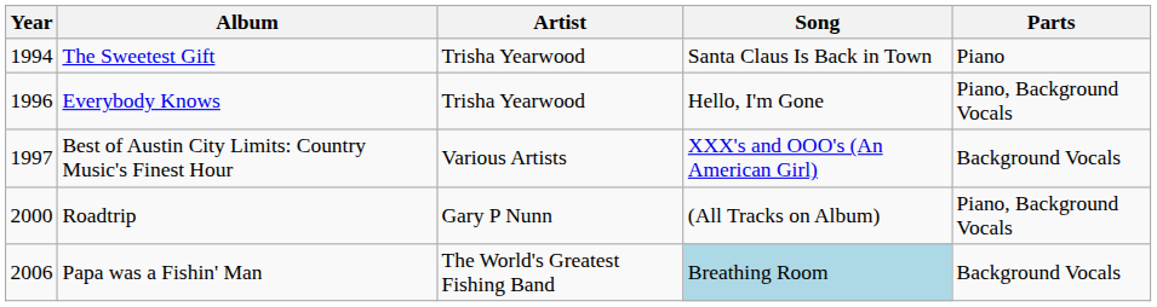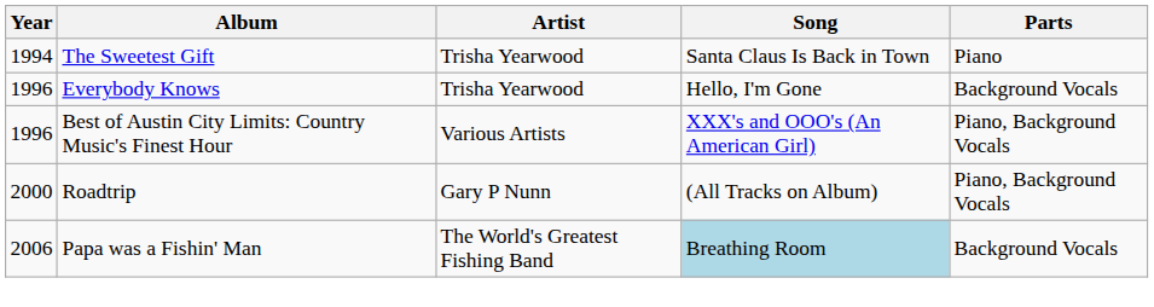Everybody Knows | Parts: Piano, Background Vocals -> Background Vocals
Best of Austin City Limits: Country Music's Finest Hour | Year: 1997 -> 1996
Best of Austin City Limits: Country Music's Finest Hour | Parts: Background Vocals -> Piano, Background Vocals
